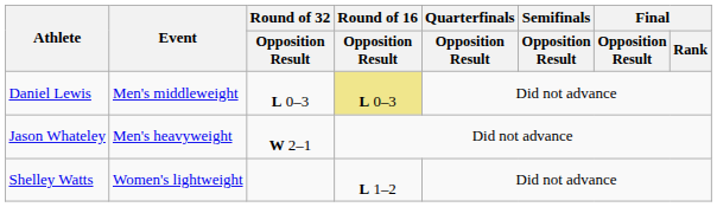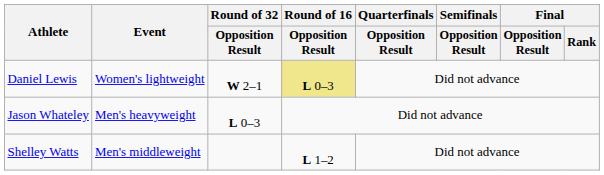Daniel Lewis | Event: Men's middleweight -> Women's lightweight
Daniel Lewis | Round of 32 / Opposition Result: L 0–3 -> W 2–1
Jason Whateley | Round of 32 / Opposition Result: W 2–1 -> L 0–3
Shelley Watts | Event: Women's lightweight -> Men's middleweight
